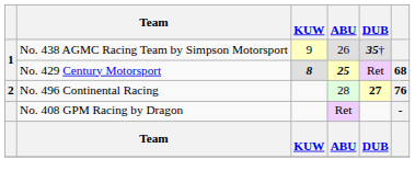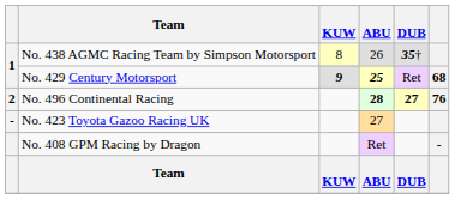No. 438 AGMC Racing Team by Simpson Motorsport | KUW: 9 -> 8
No. 429 Century Motorsport | KUW: 8 -> 9
No. 496 Continental Racing | ABU: normal -> bold
+ row: - | No. 423 Toyota Gazoo Racing UK | 27
